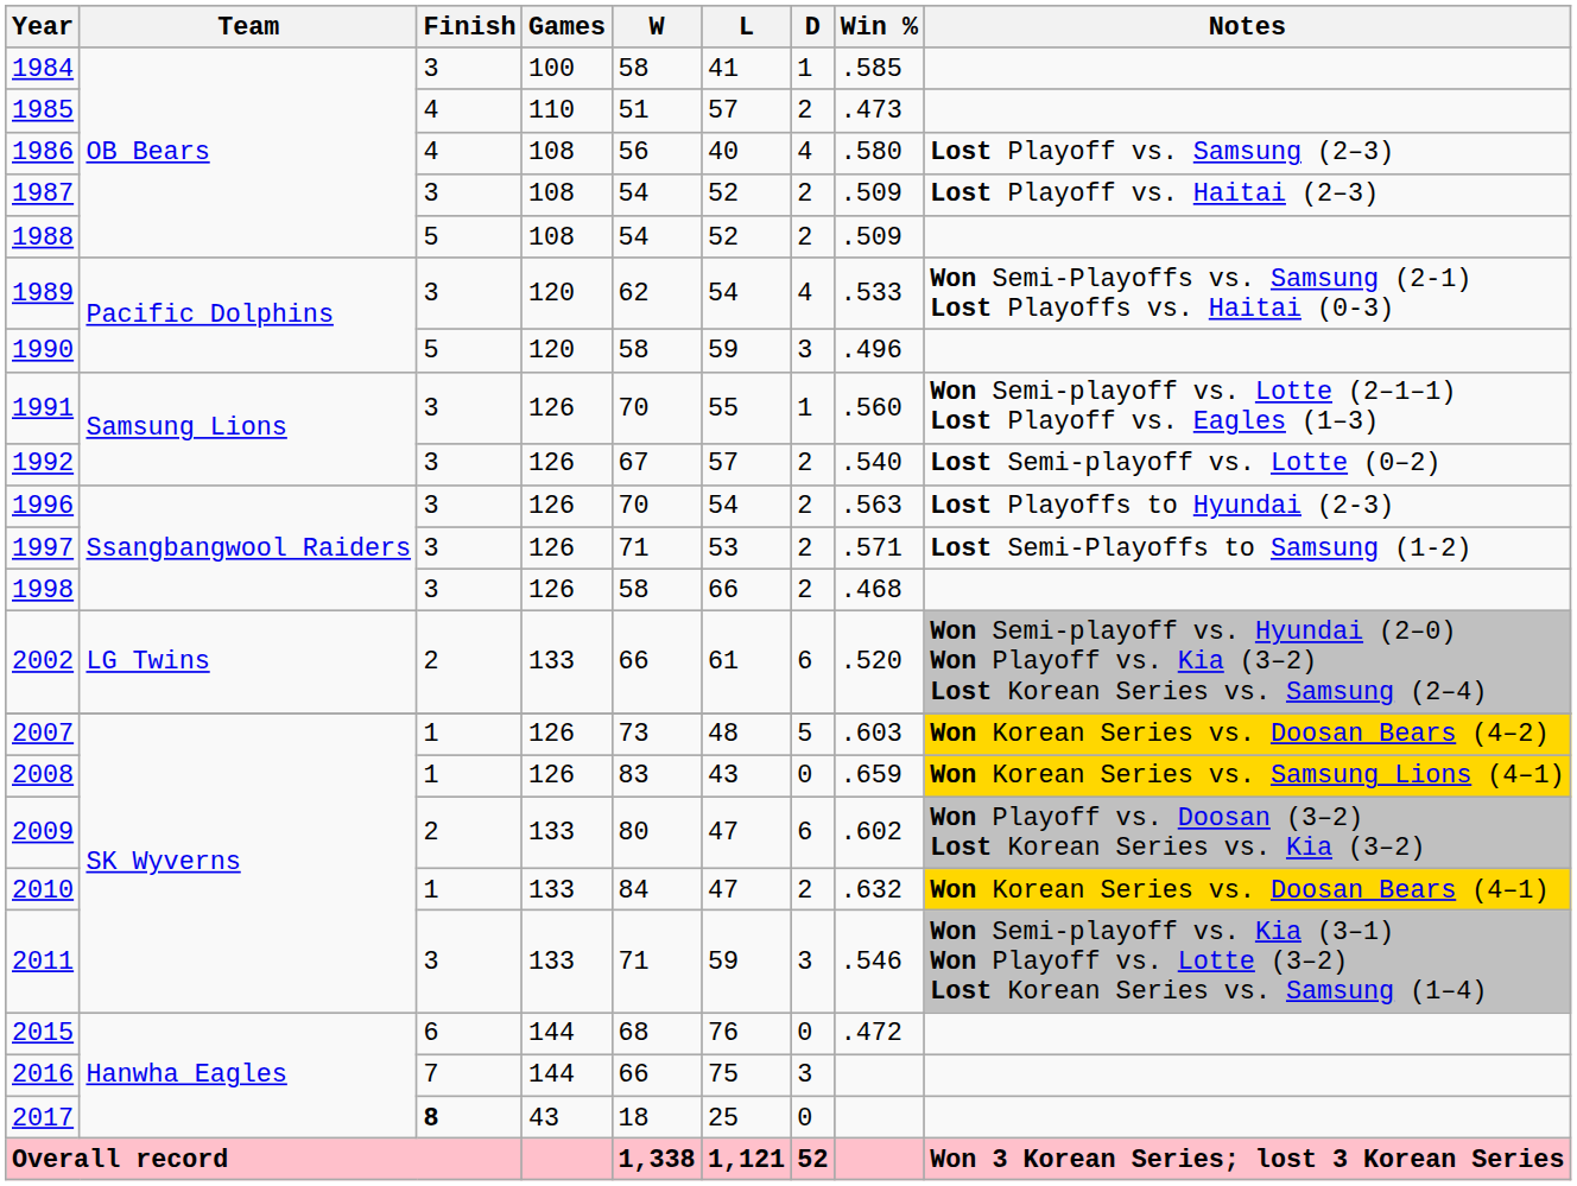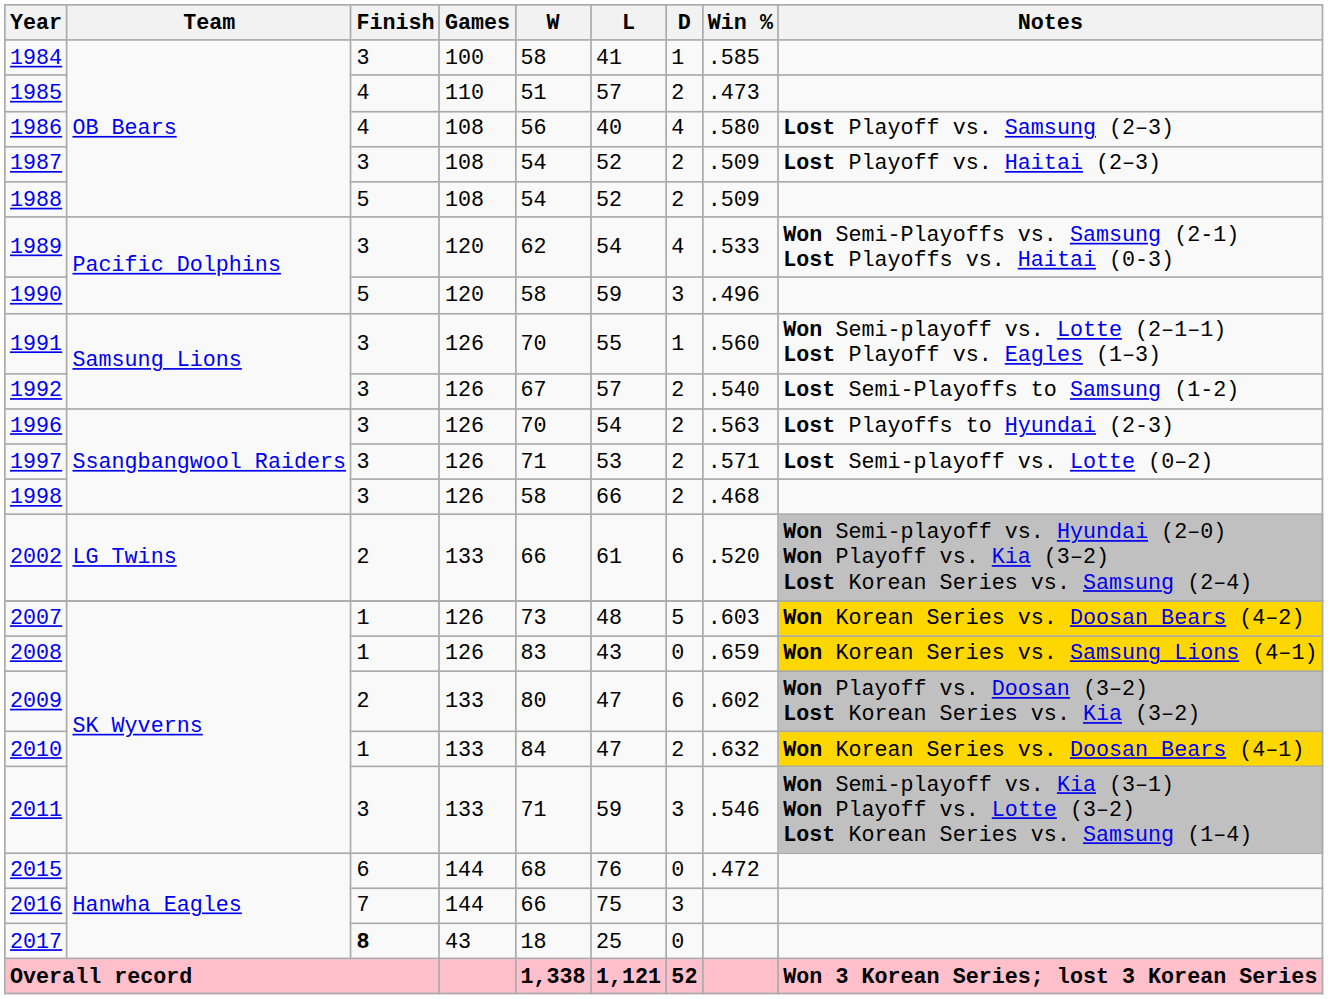1992 | Notes: Lost Semi-playoff vs. Lotte (0–2) -> Lost Semi-Playoffs to Samsung (1-2)
1997 | Notes: Lost Semi-Playoffs to Samsung (1-2) -> Lost Semi-playoff vs. Lotte (0–2)
